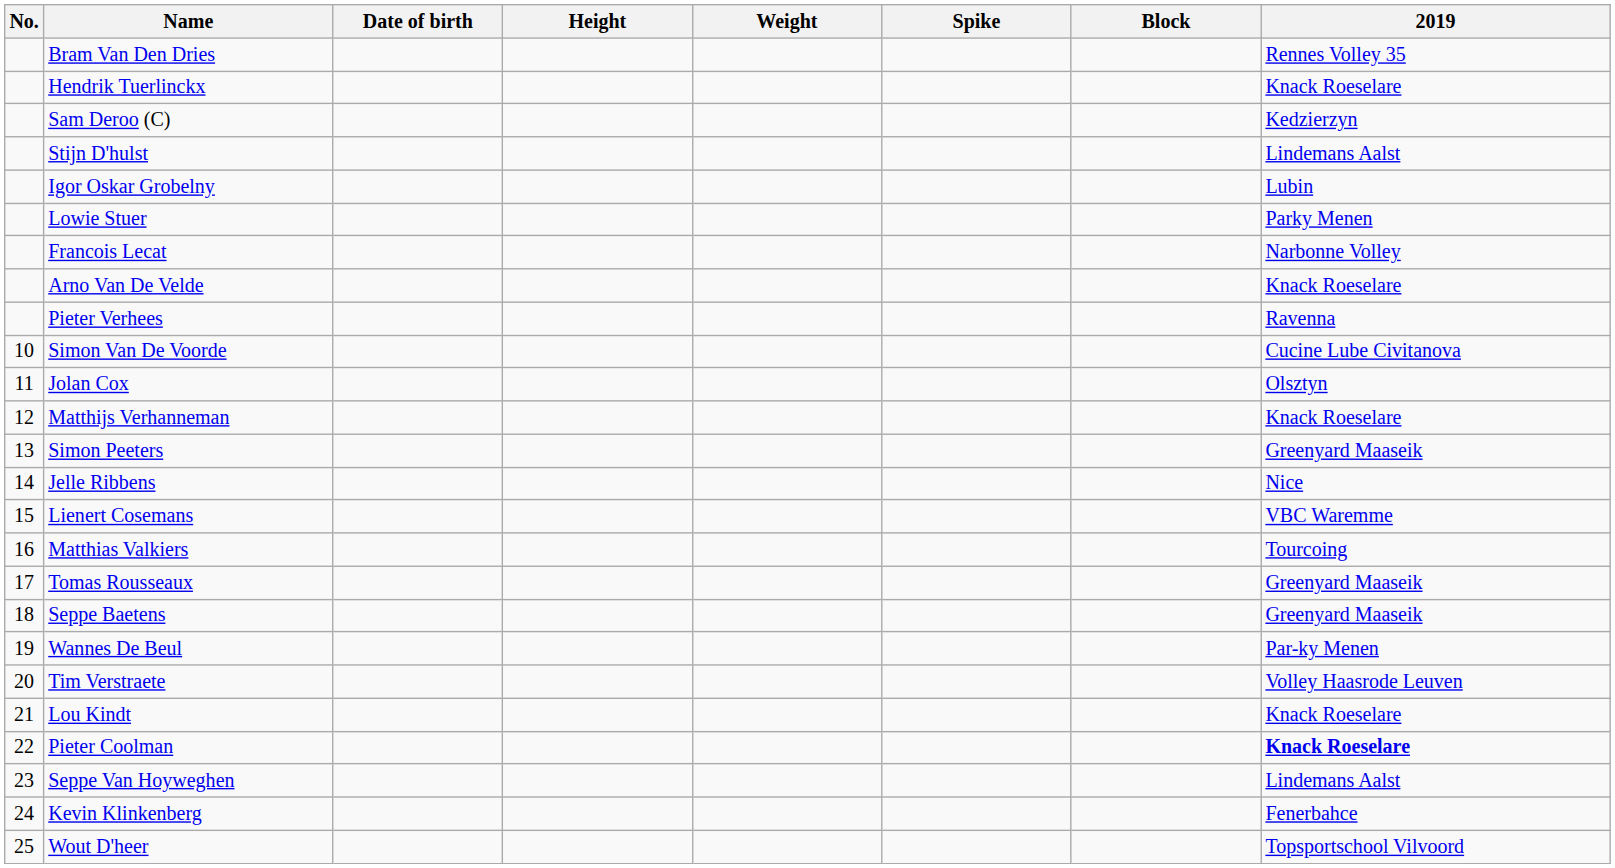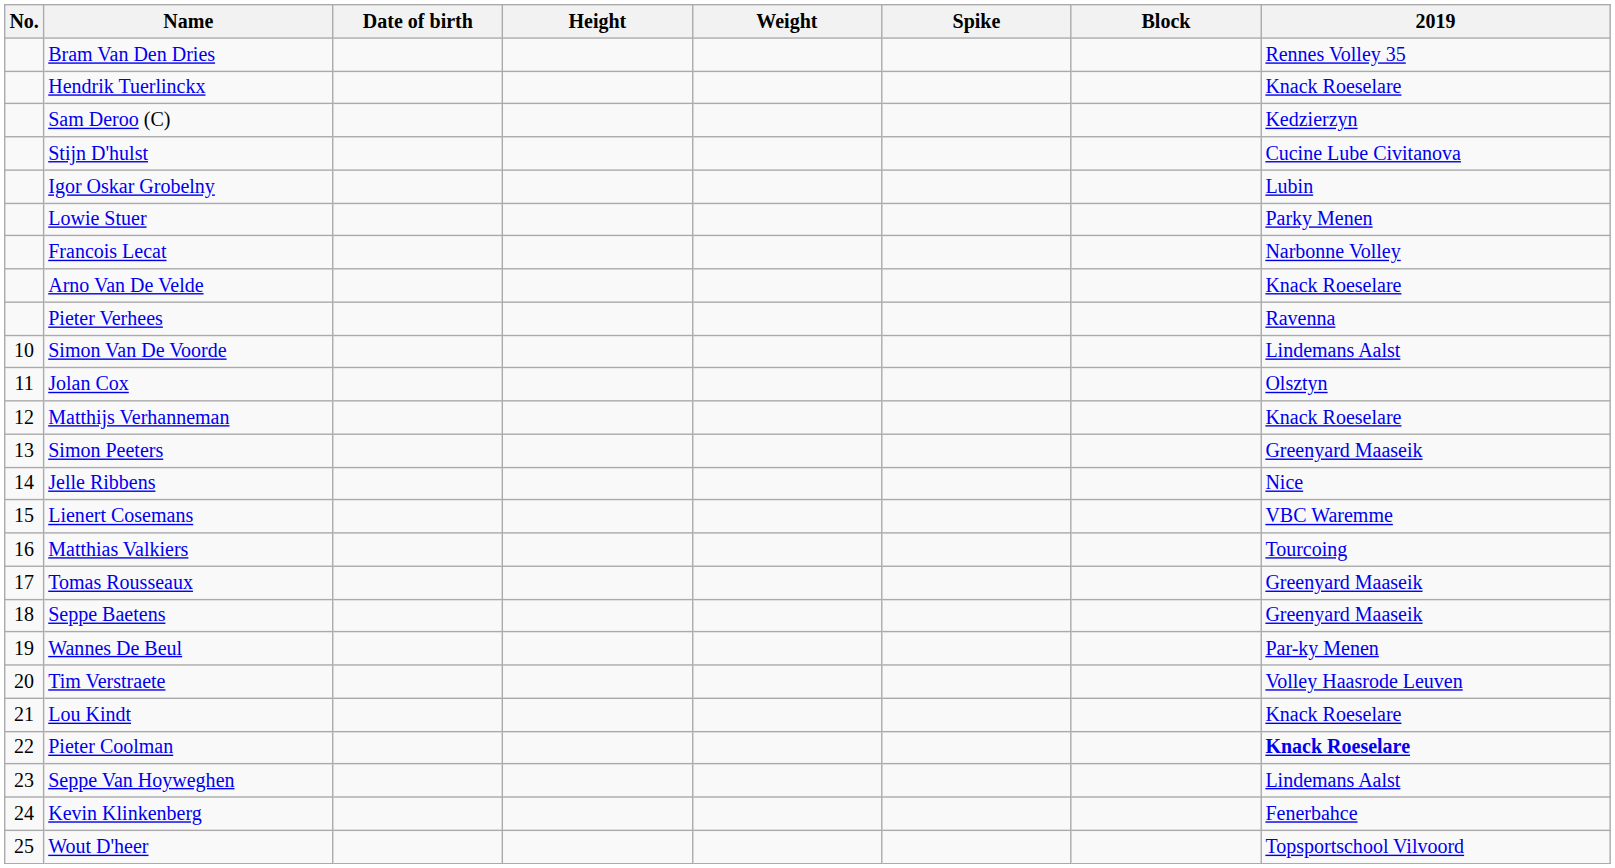Stijn D'hulst | 2019: Lindemans Aalst -> Cucine Lube Civitanova
Simon Van De Voorde | 2019: Cucine Lube Civitanova -> Lindemans Aalst
